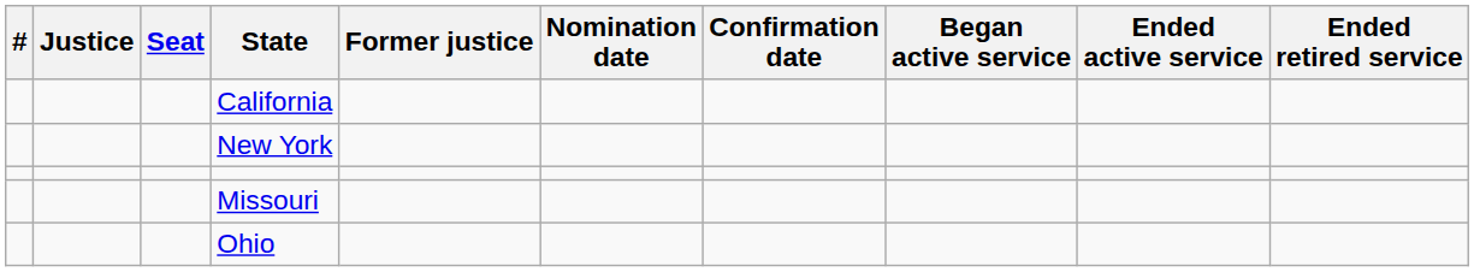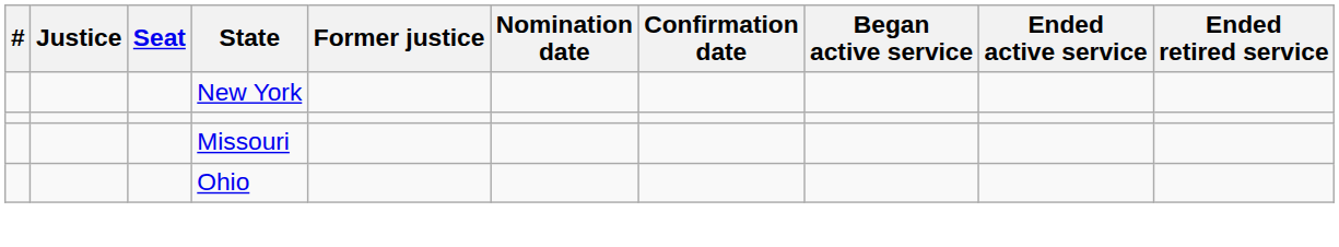- row: California
